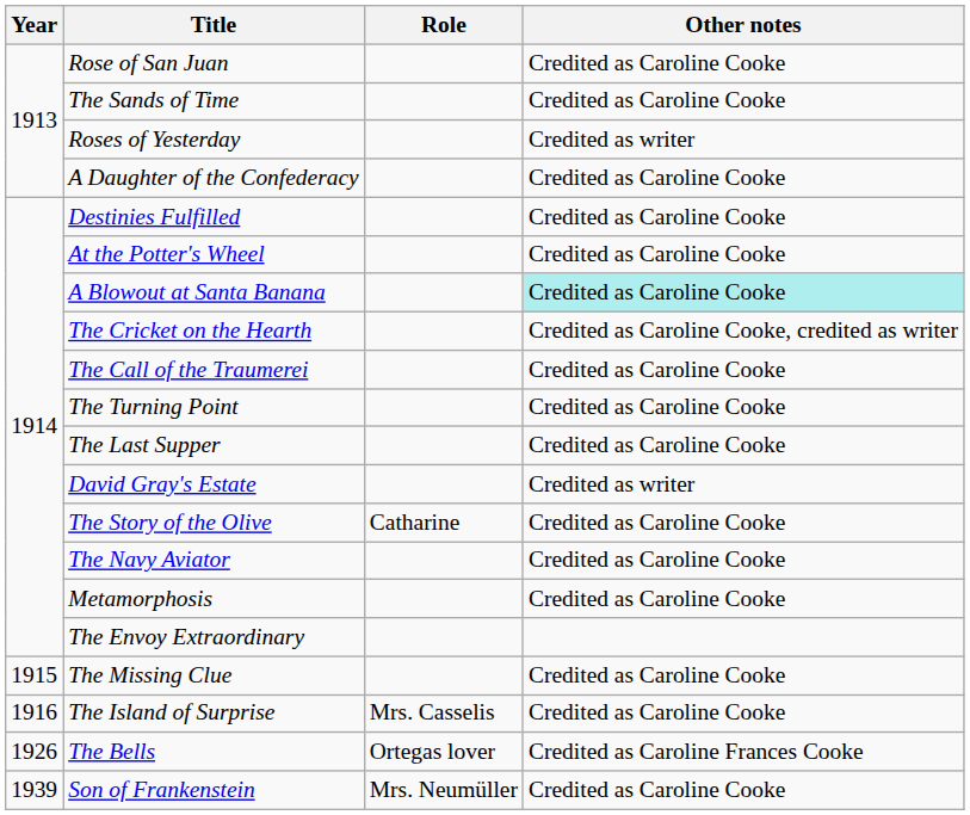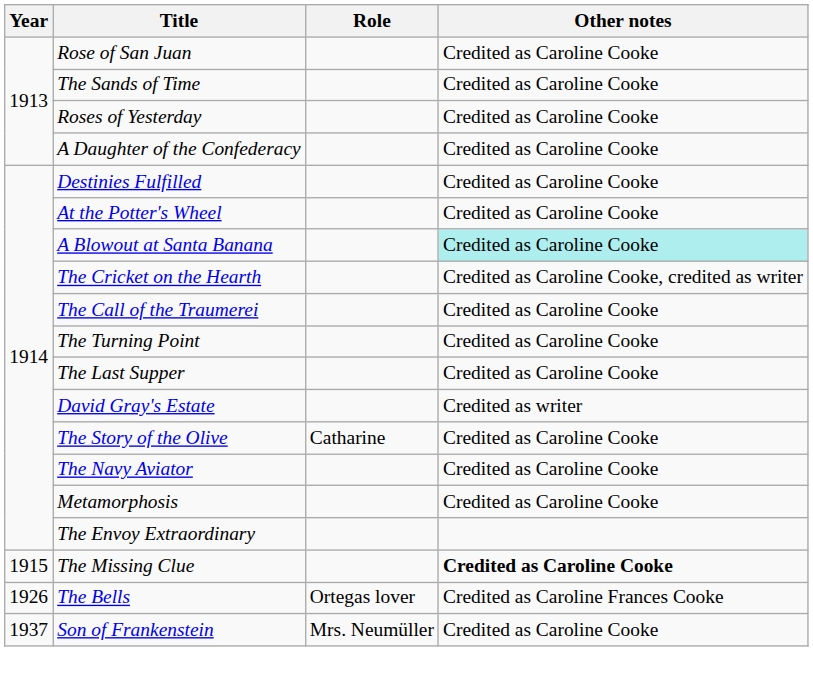Roses of Yesterday | Other notes: Credited as writer -> Credited as Caroline Cooke
The Missing Clue | Other notes: normal -> bold
- row: 1916 | The Island of Surprise | Mrs. Casselis | Credited as Caroline Cooke
Son of Frankenstein | Year: 1939 -> 1937
